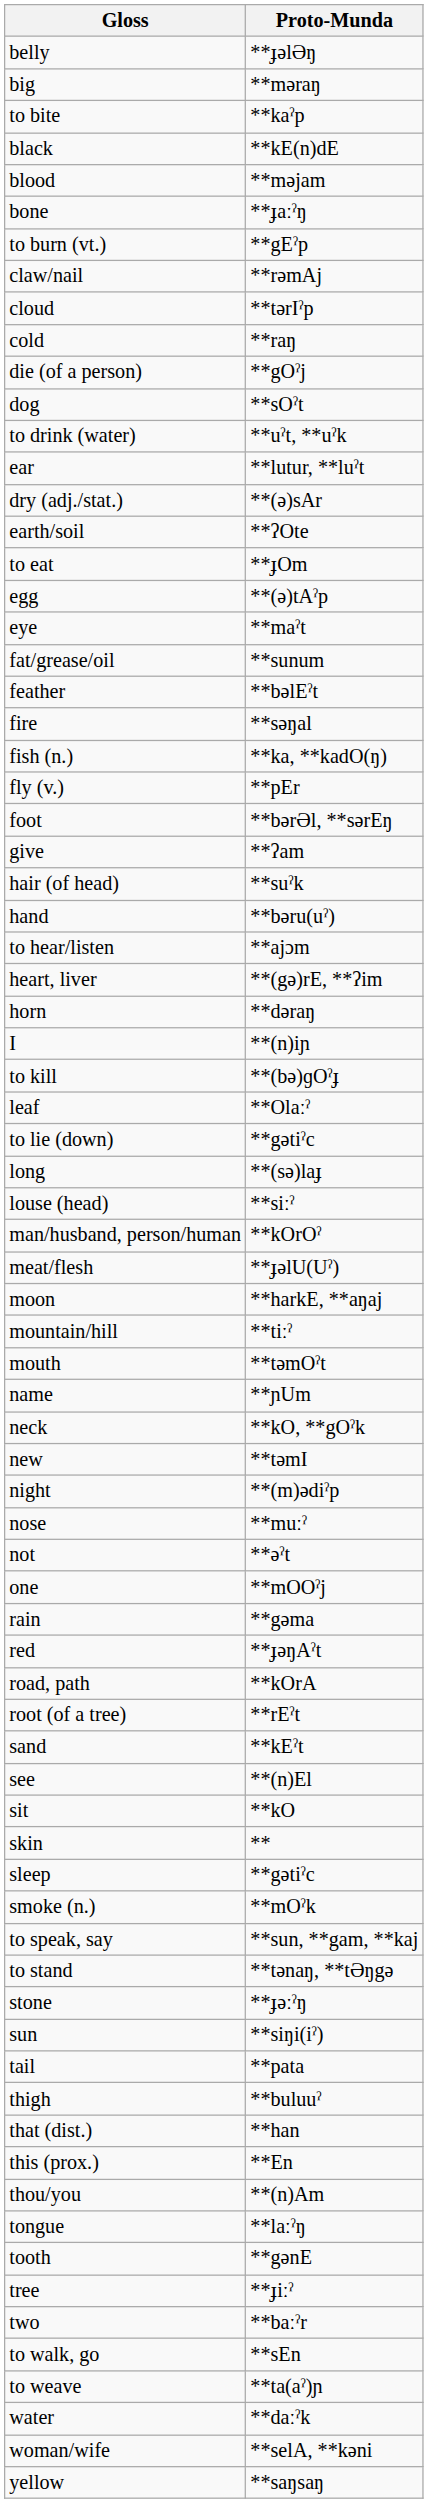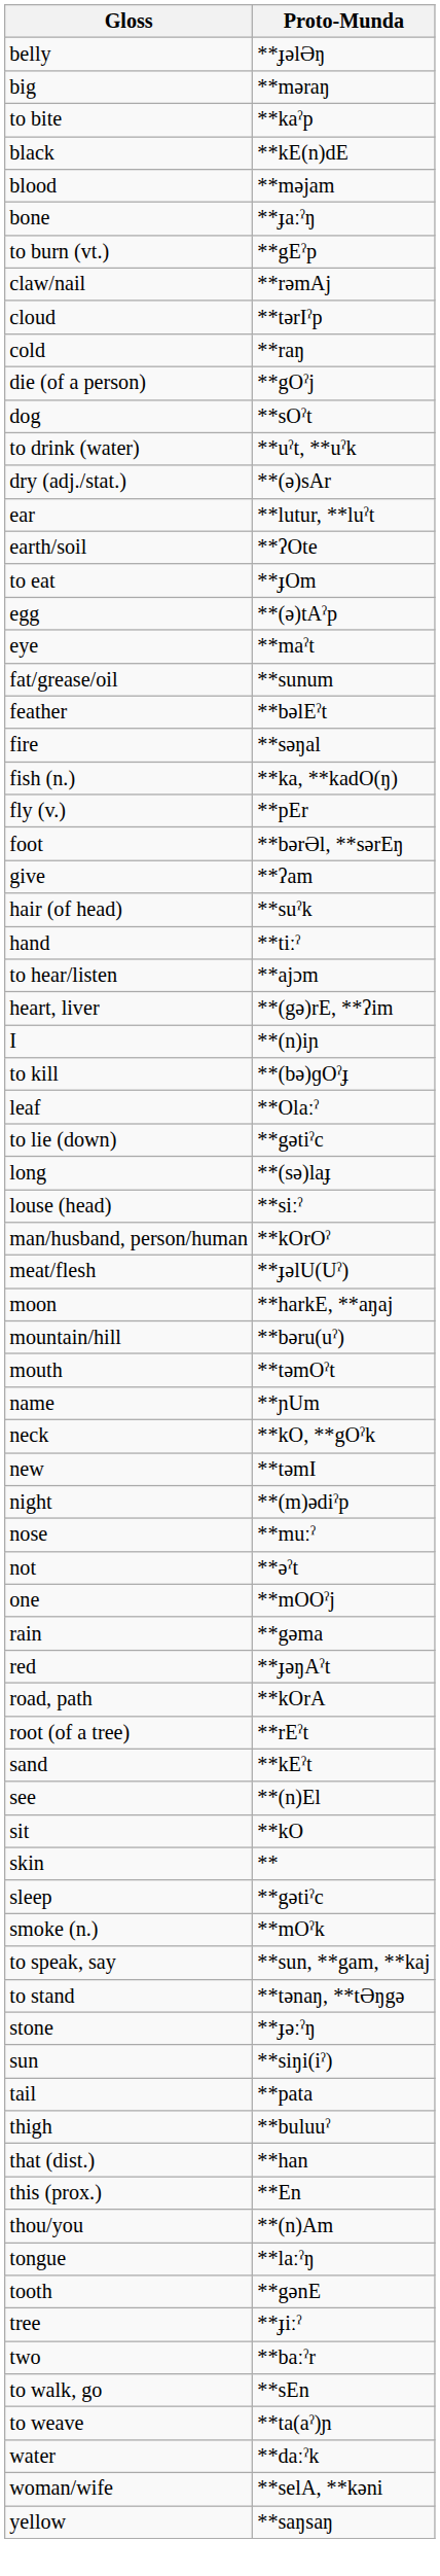rows swapped: dry (adj./stat.) <-> ear
hand | Proto-Munda: **bəru(uˀ) -> **tiːˀ
- row: horn | **dəraŋ
mountain/hill | Proto-Munda: **tiːˀ -> **bəru(uˀ)
